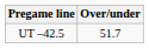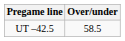UT –42.5 | Over/under: 51.7 -> 58.5
